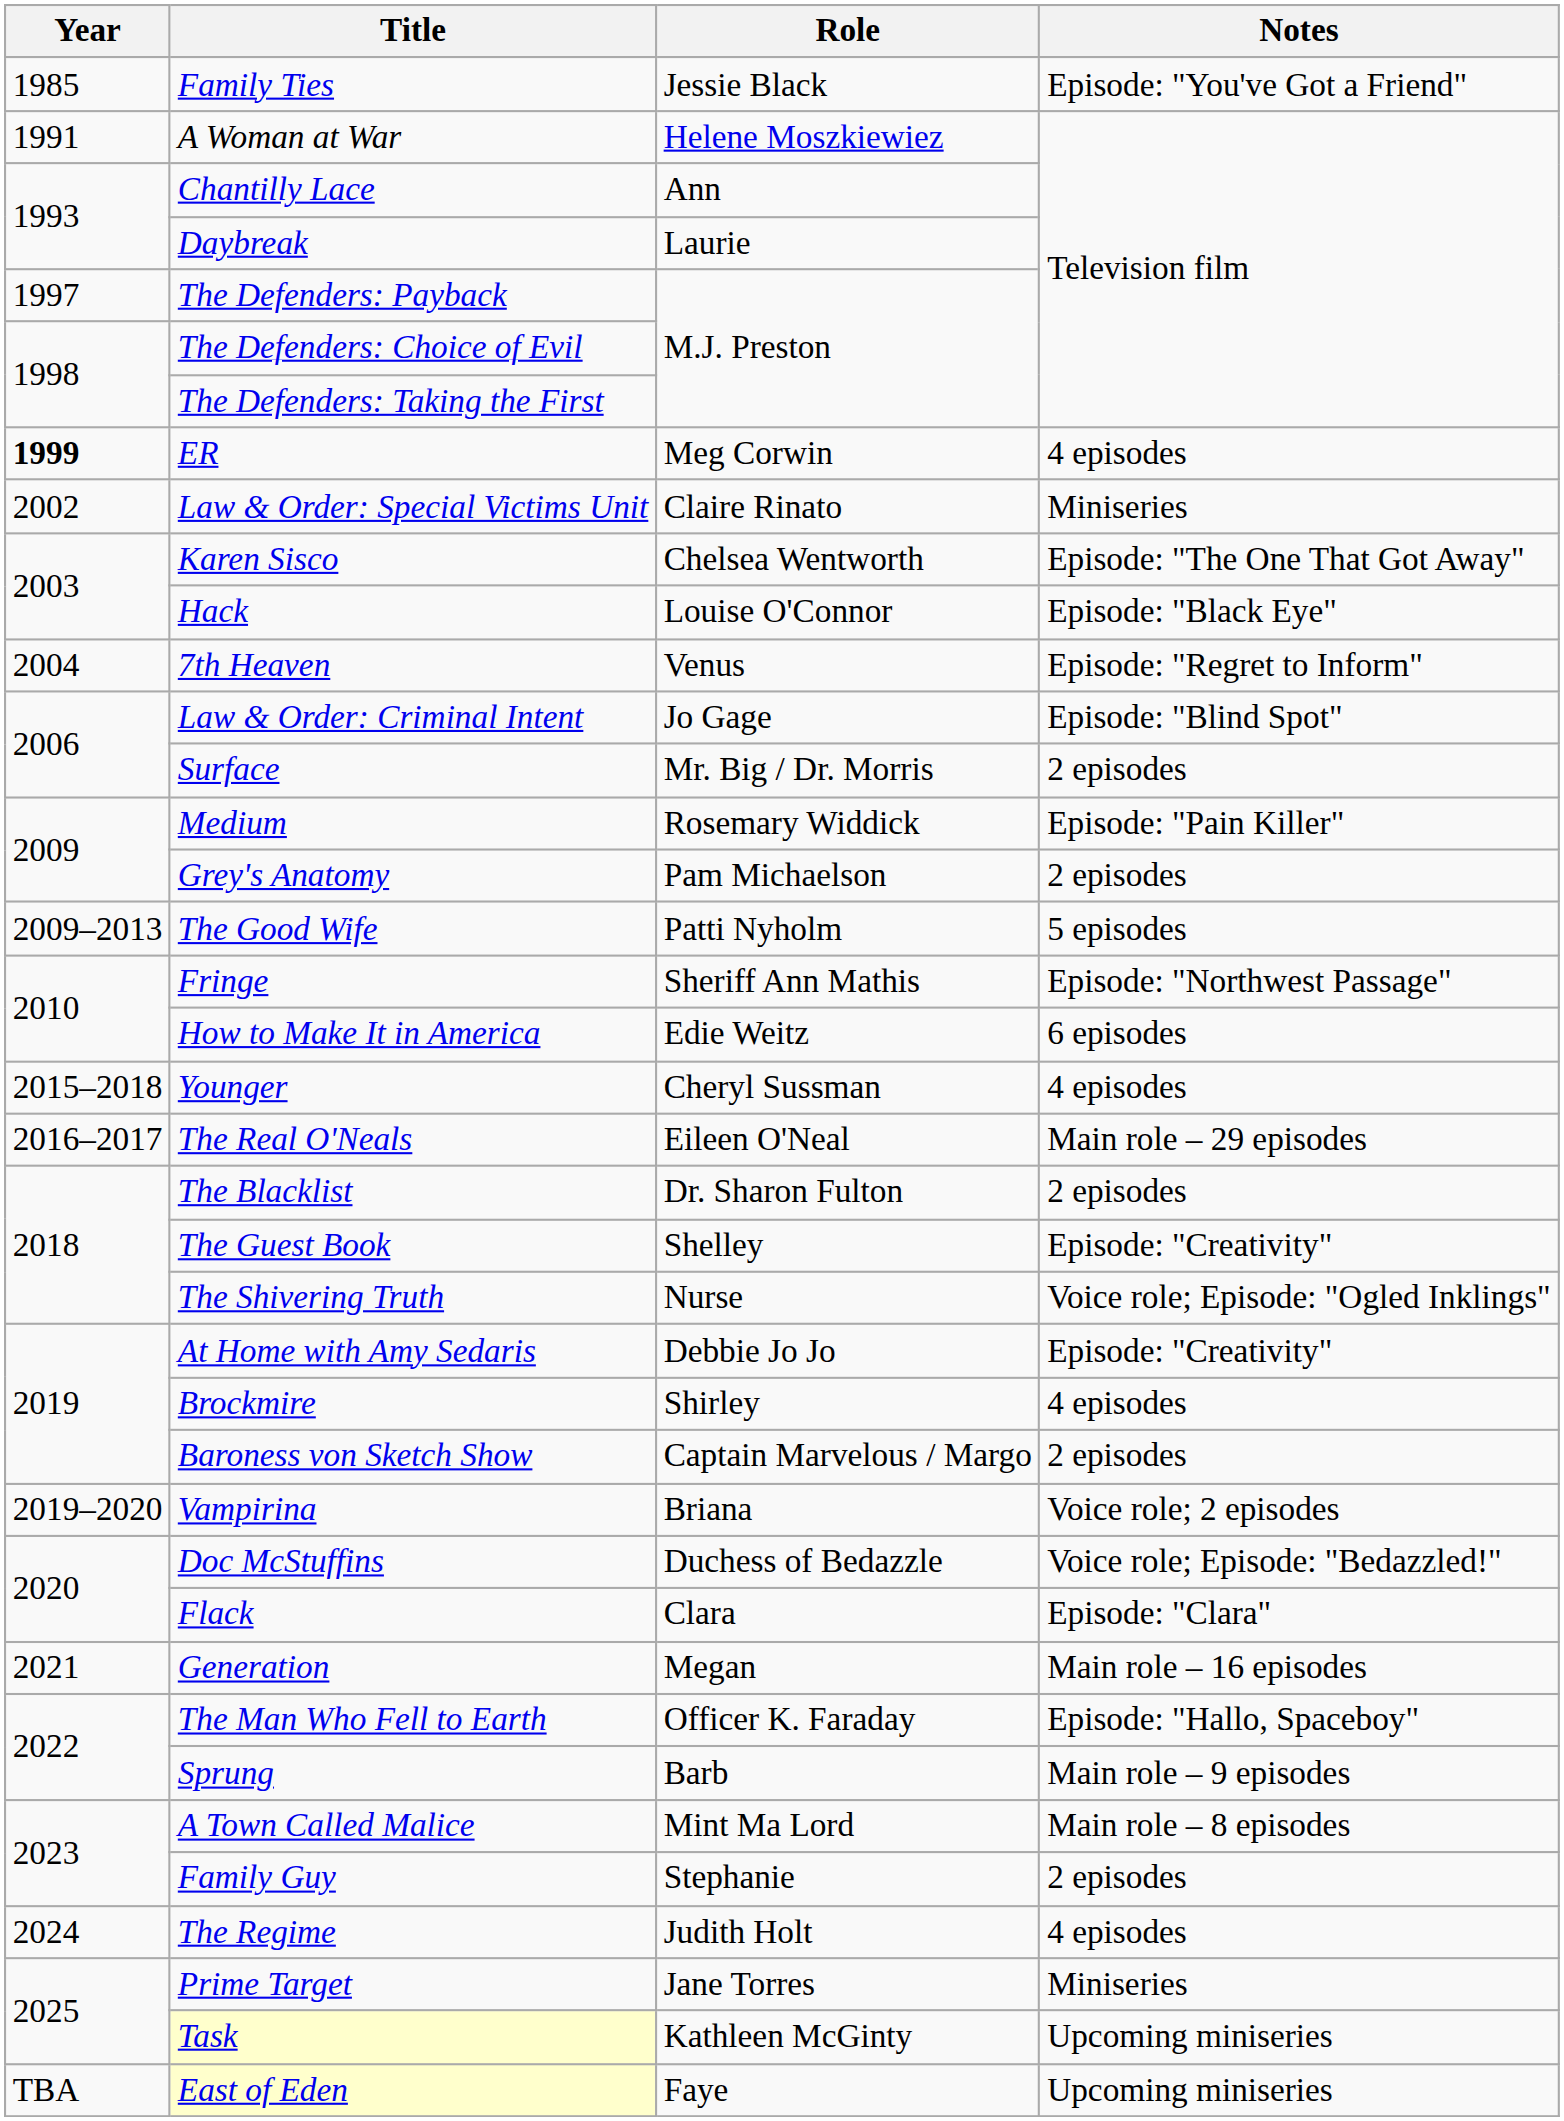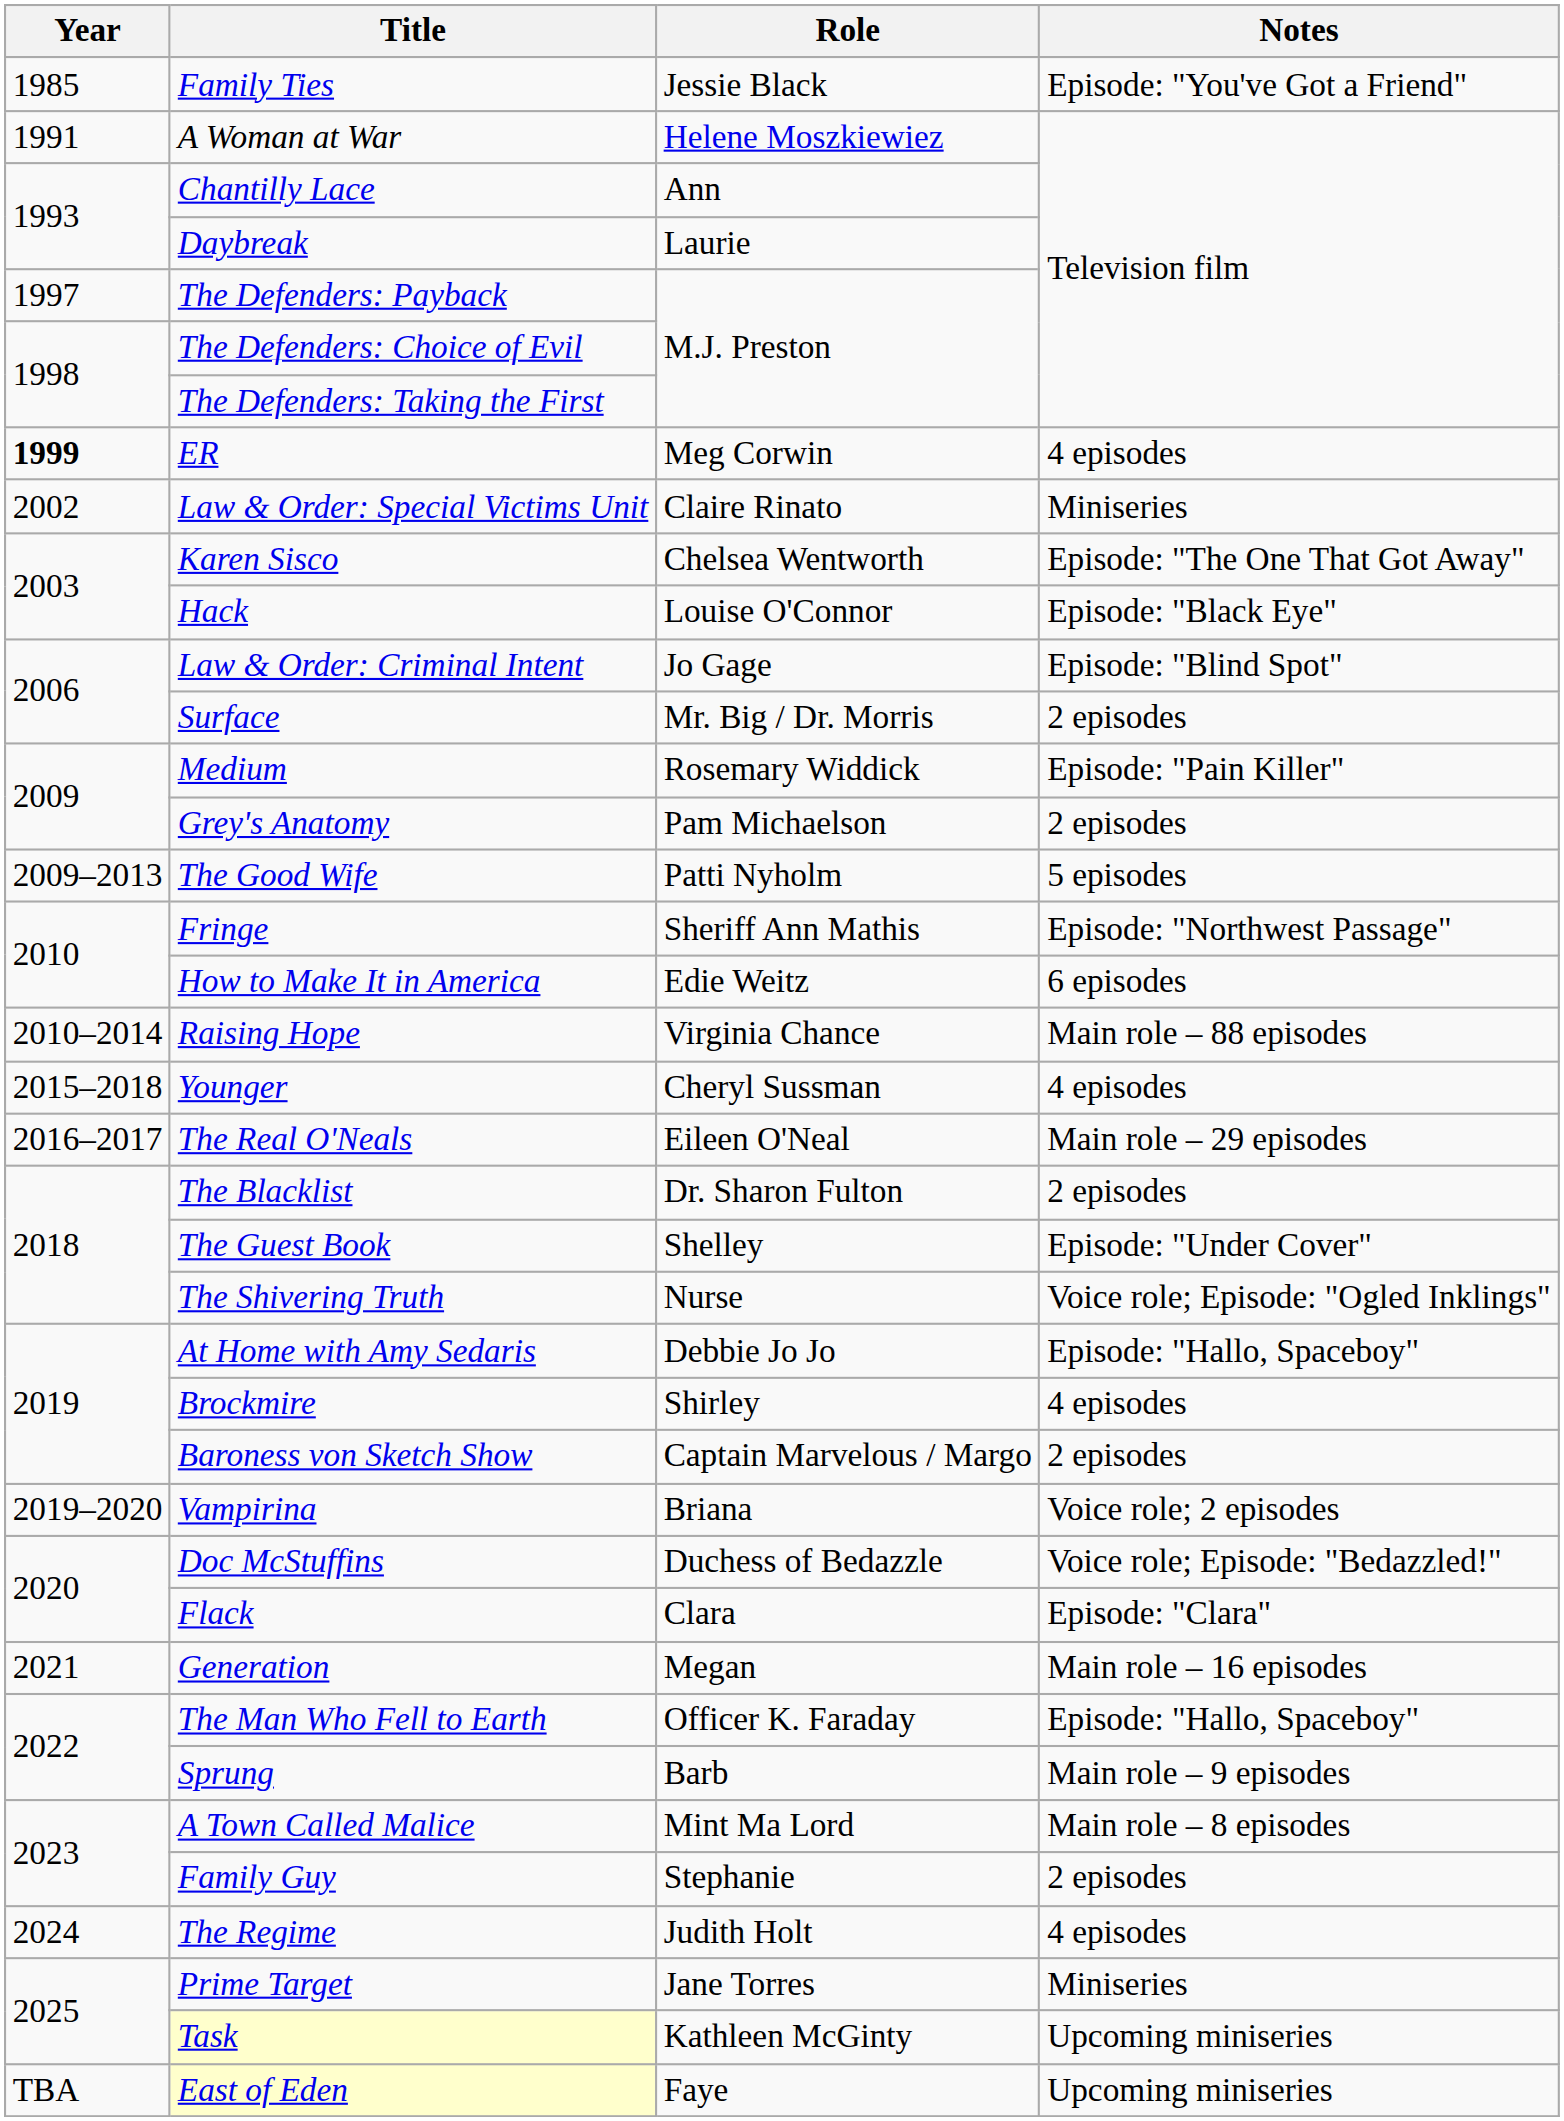- row: 2004 | 7th Heaven | Venus | Episode: "Regret to Inform"
+ row: 2010–2014 | Raising Hope | Virginia Chance | Main role – 88 episodes
The Guest Book | Notes: Episode: "Creativity" -> Episode: "Under Cover"
At Home with Amy Sedaris | Notes: Episode: "Creativity" -> Episode: "Hallo, Spaceboy"
